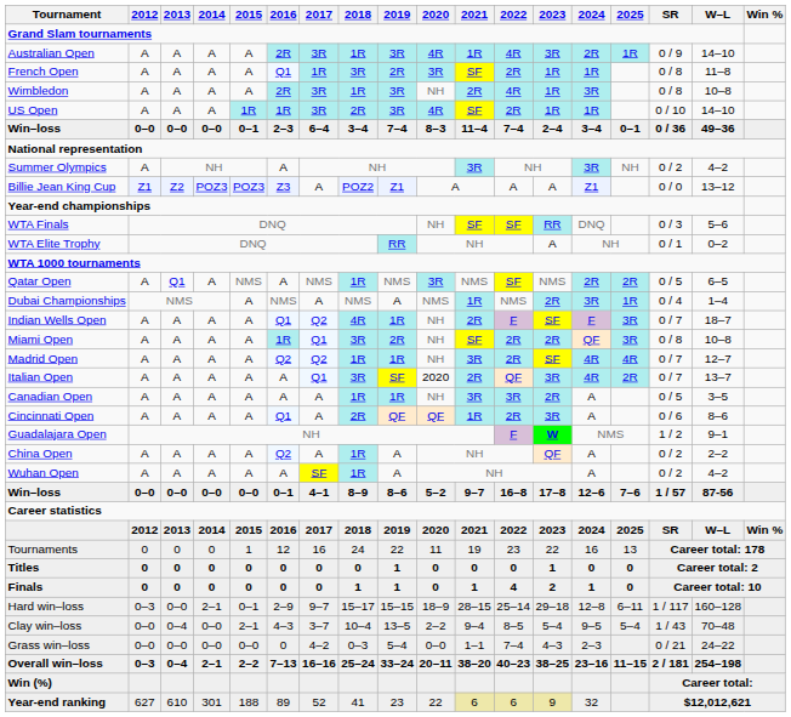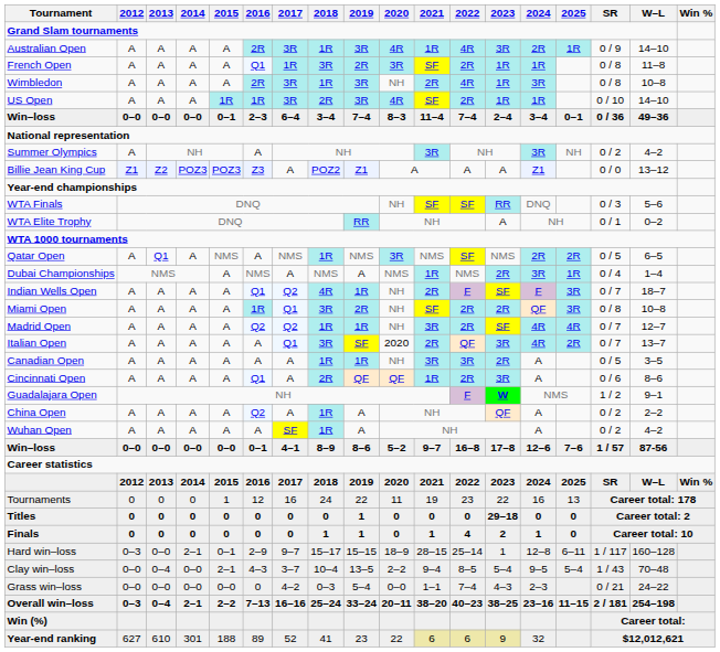Titles | 2023: 1 -> 29–18
Hard win–loss | 2023: 29–18 -> 1
